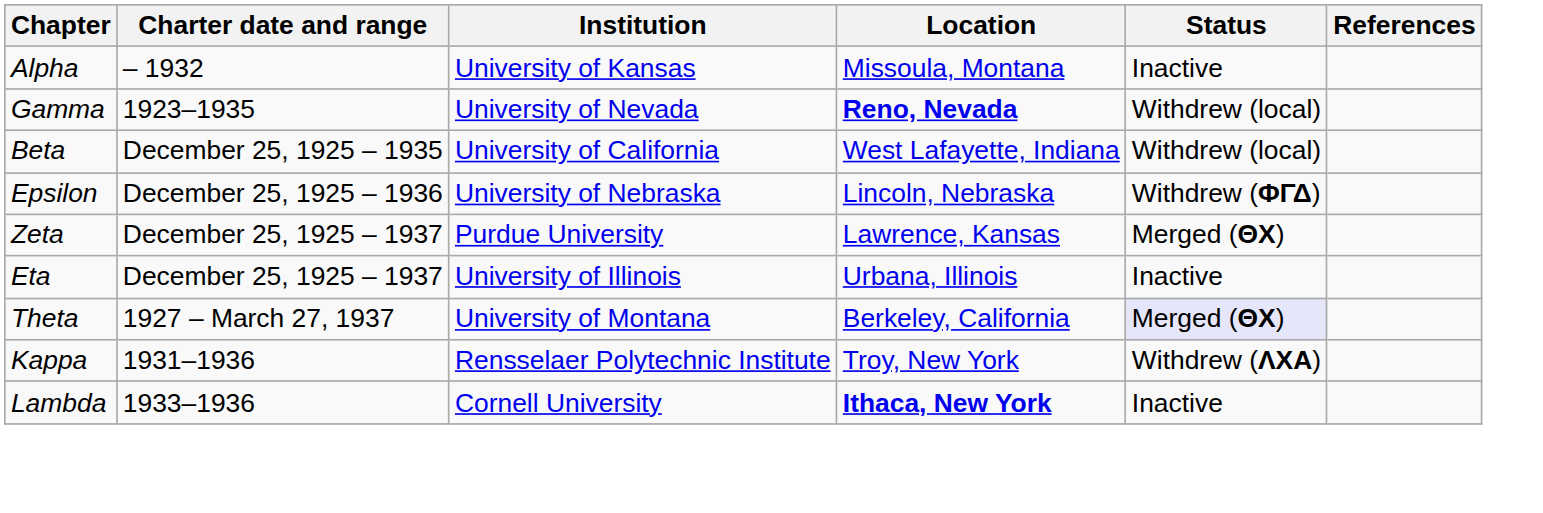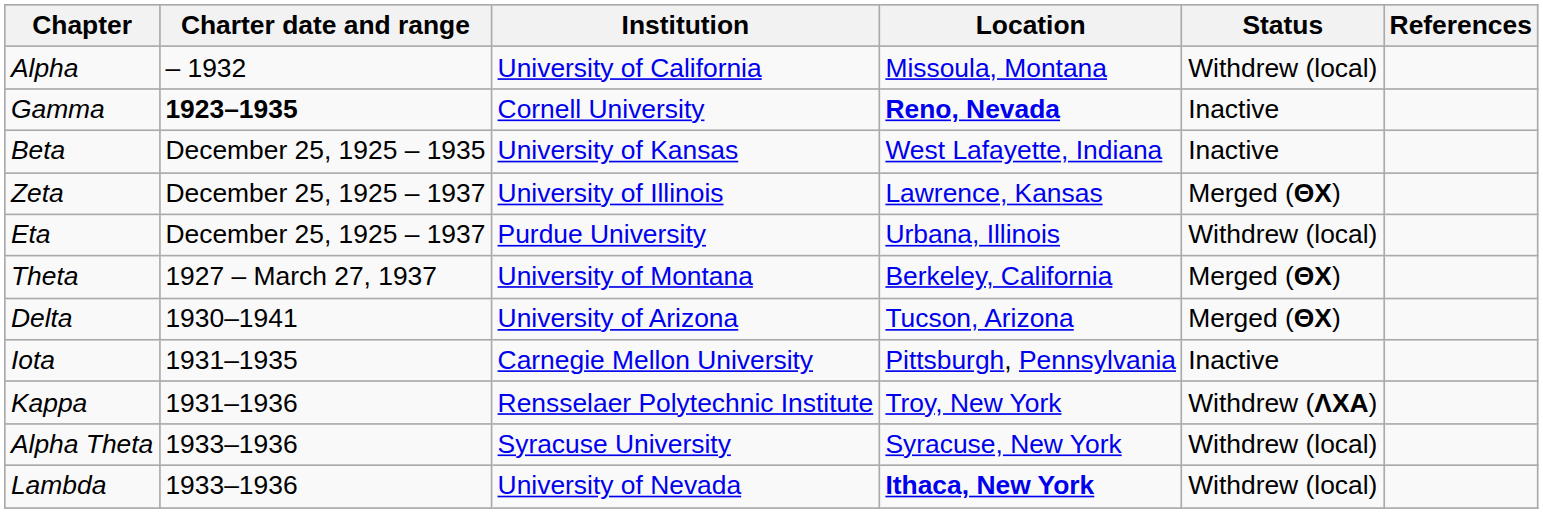Alpha | Institution: University of Kansas -> University of California
Alpha | Status: Inactive -> Withdrew (local)
Gamma | Charter date and range: normal -> bold
Gamma | Institution: University of Nevada -> Cornell University
Gamma | Status: Withdrew (local) -> Inactive
Beta | Institution: University of California -> University of Kansas
Beta | Status: Withdrew (local) -> Inactive
- row: Epsilon | December 25, 1925 – 1936 | University of Nebraska | Lincoln, Nebraska | Withdrew (ΦΓΔ)
Zeta | Institution: Purdue University -> University of Illinois
Eta | Institution: University of Illinois -> Purdue University
Eta | Status: Inactive -> Withdrew (local)
Theta | Status: lavender background -> no background
+ row: Delta | 1930–1941 | University of Arizona | Tucson, Arizona | Merged (ΘΧ)
+ row: Iota | 1931–1935 | Carnegie Mellon University | Pittsburgh, Pennsylvania | Inactive
+ row: Alpha Theta | 1933–1936 | Syracuse University | Syracuse, New York | Withdrew (local)
Lambda | Institution: Cornell University -> University of Nevada
Lambda | Status: Inactive -> Withdrew (local)
